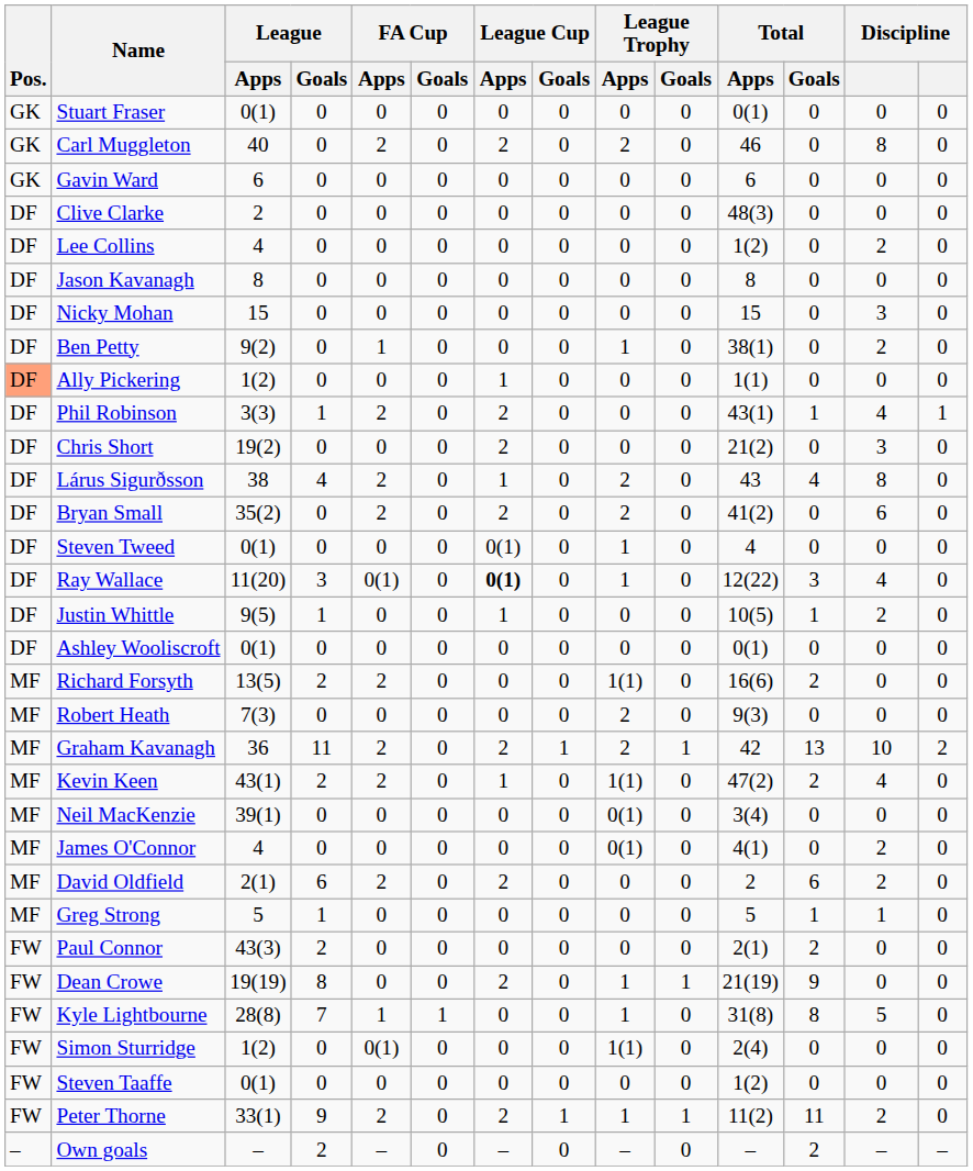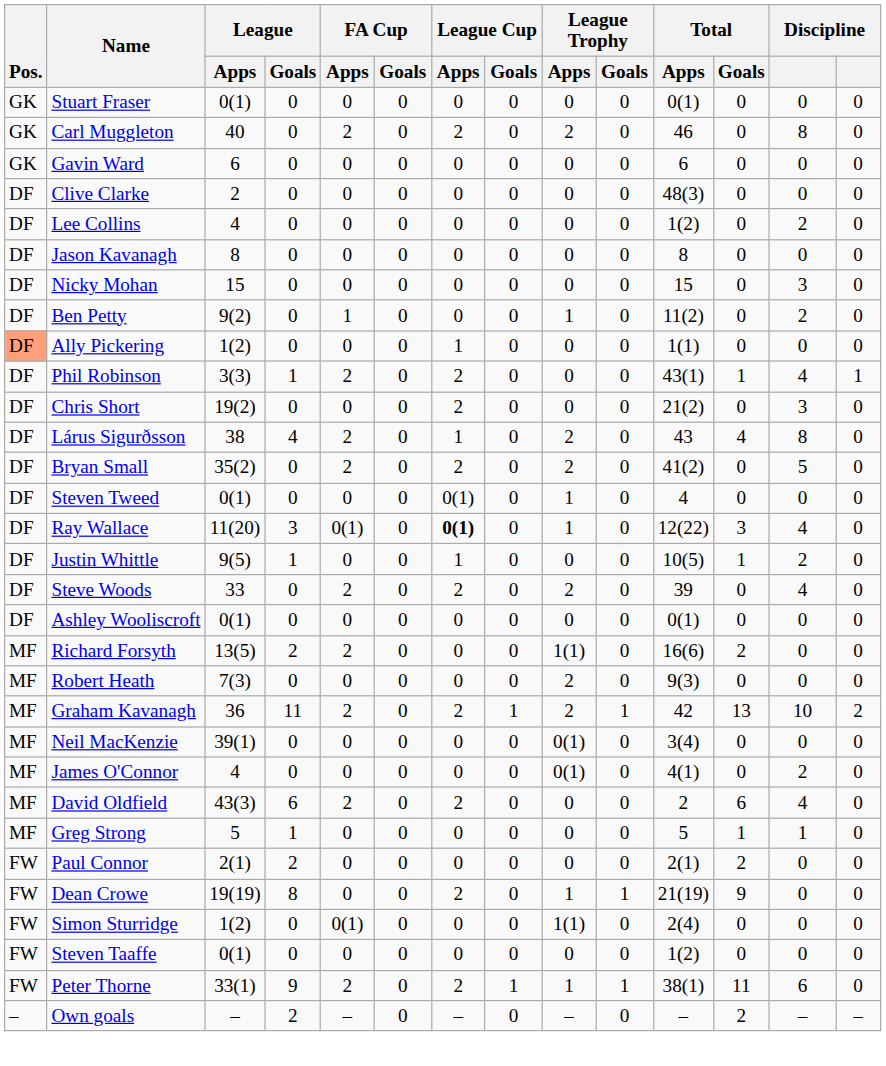Ben Petty | Total / Apps: 38(1) -> 11(2)
Bryan Small | column 13: 6 -> 5
+ row: DF | Steve Woods | 33 | 0 | 2 | 0 | 2 | 0 | 2 | 0 | 39 | 0 | 4 | 0
- row: MF | Kevin Keen | 43(1) | 2 | 2 | 0 | 1 | 0 | 1(1) | 0 | 47(2) | 2 | 4 | 0
David Oldfield | League / Apps: 2(1) -> 43(3)
David Oldfield | column 13: 2 -> 4
Paul Connor | League / Apps: 43(3) -> 2(1)
- row: FW | Kyle Lightbourne | 28(8) | 7 | 1 | 1 | 0 | 0 | 1 | 0 | 31(8) | 8 | 5 | 0
Peter Thorne | Total / Apps: 11(2) -> 38(1)
Peter Thorne | column 13: 2 -> 6
